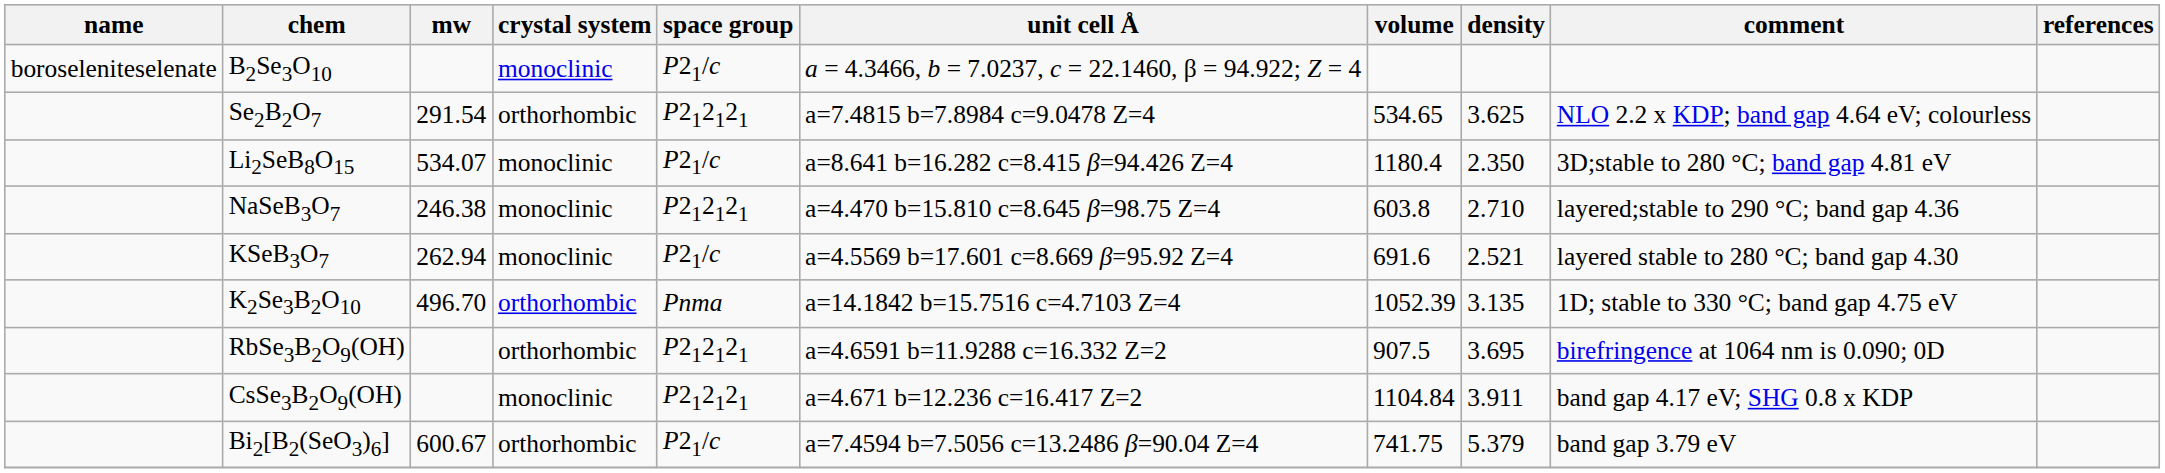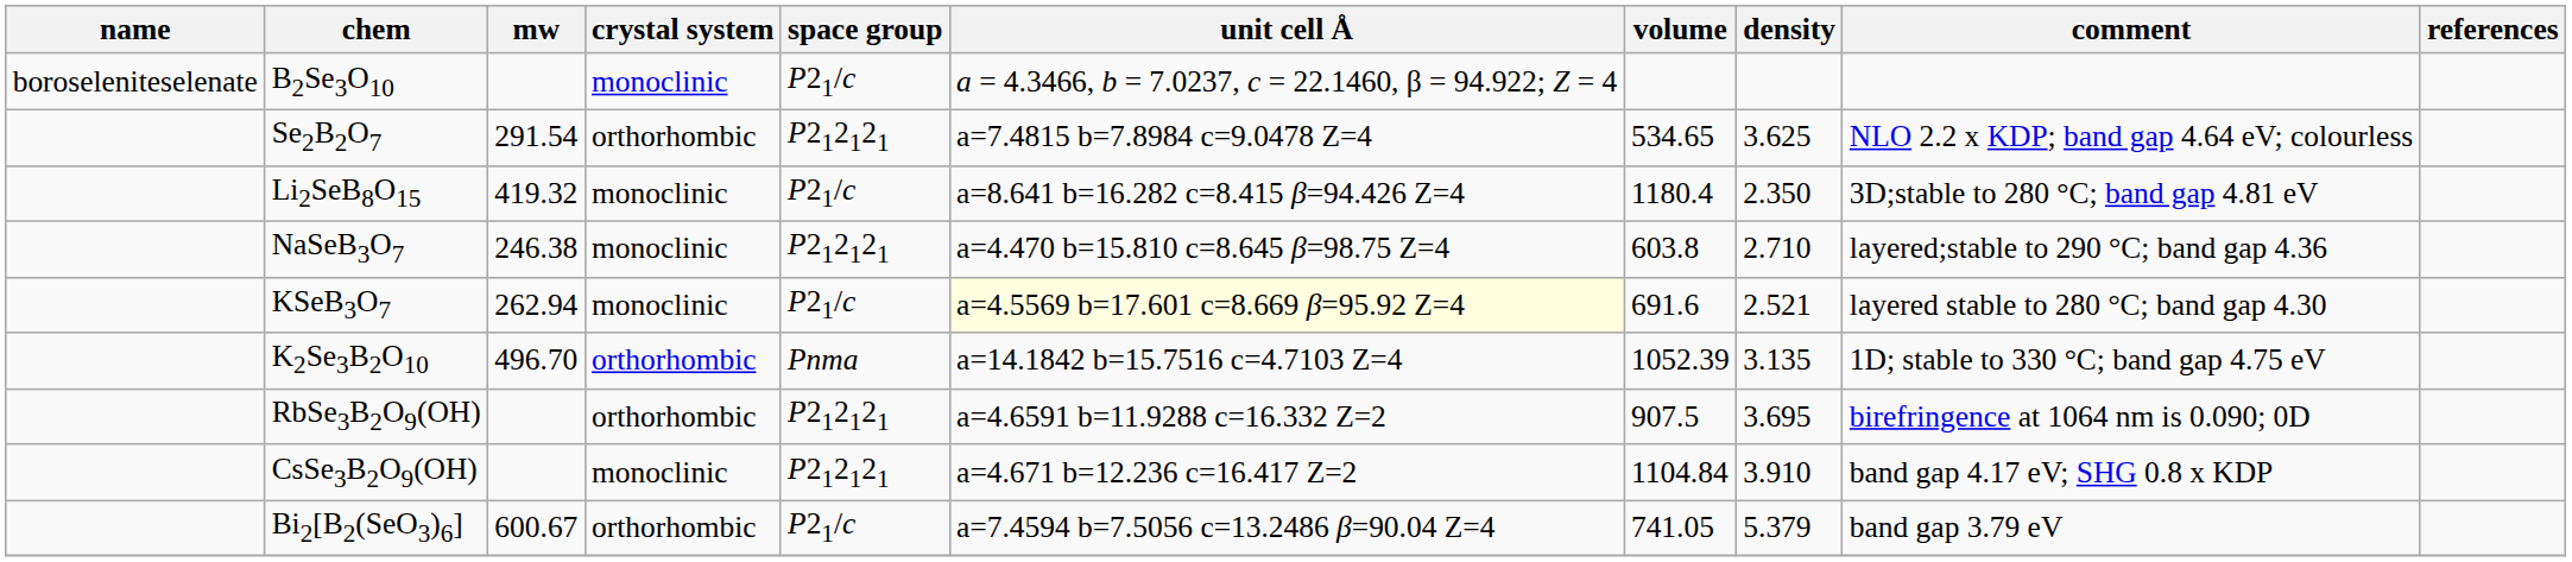Li2SeB8O15 | mw: 534.07 -> 419.32
KSeB3O7 | unit cell Å: no background -> lightyellow background
CsSe3B2O9(OH) | density: 3.911 -> 3.910
Bi2[B2(SeO3)6] | volume: 741.75 -> 741.05
